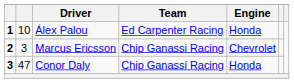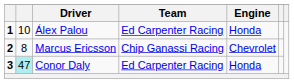Marcus Ericsson | column 2: 3 -> 8
Conor Daly | column 2: no background -> paleturquoise background
Conor Daly | Team: Chip Ganassi Racing -> Ed Carpenter Racing
